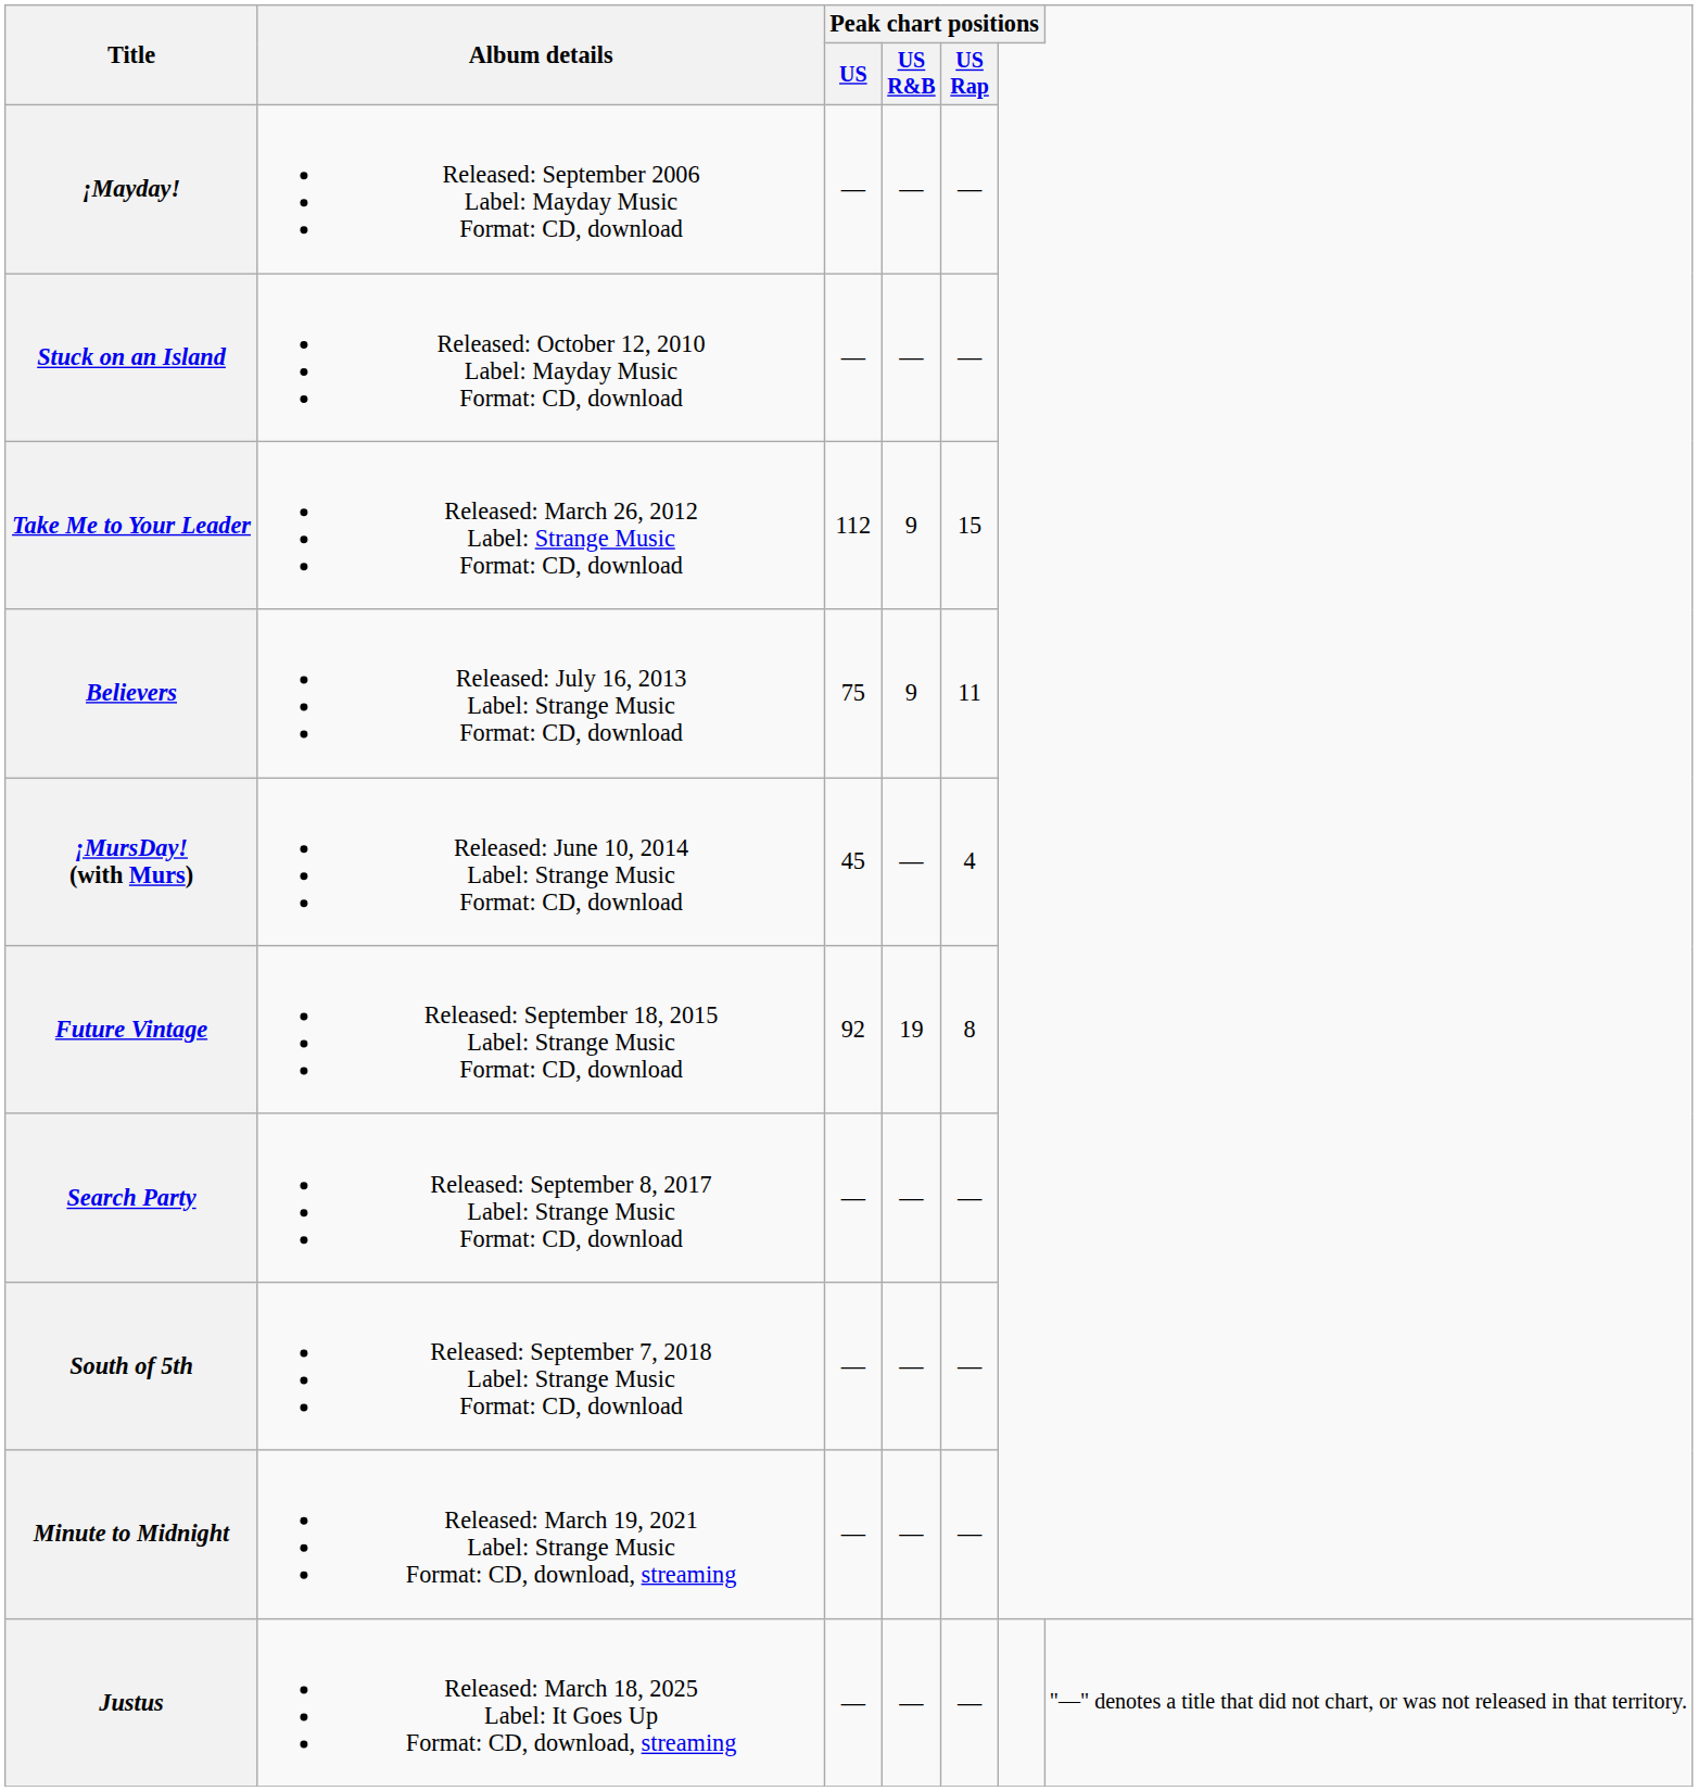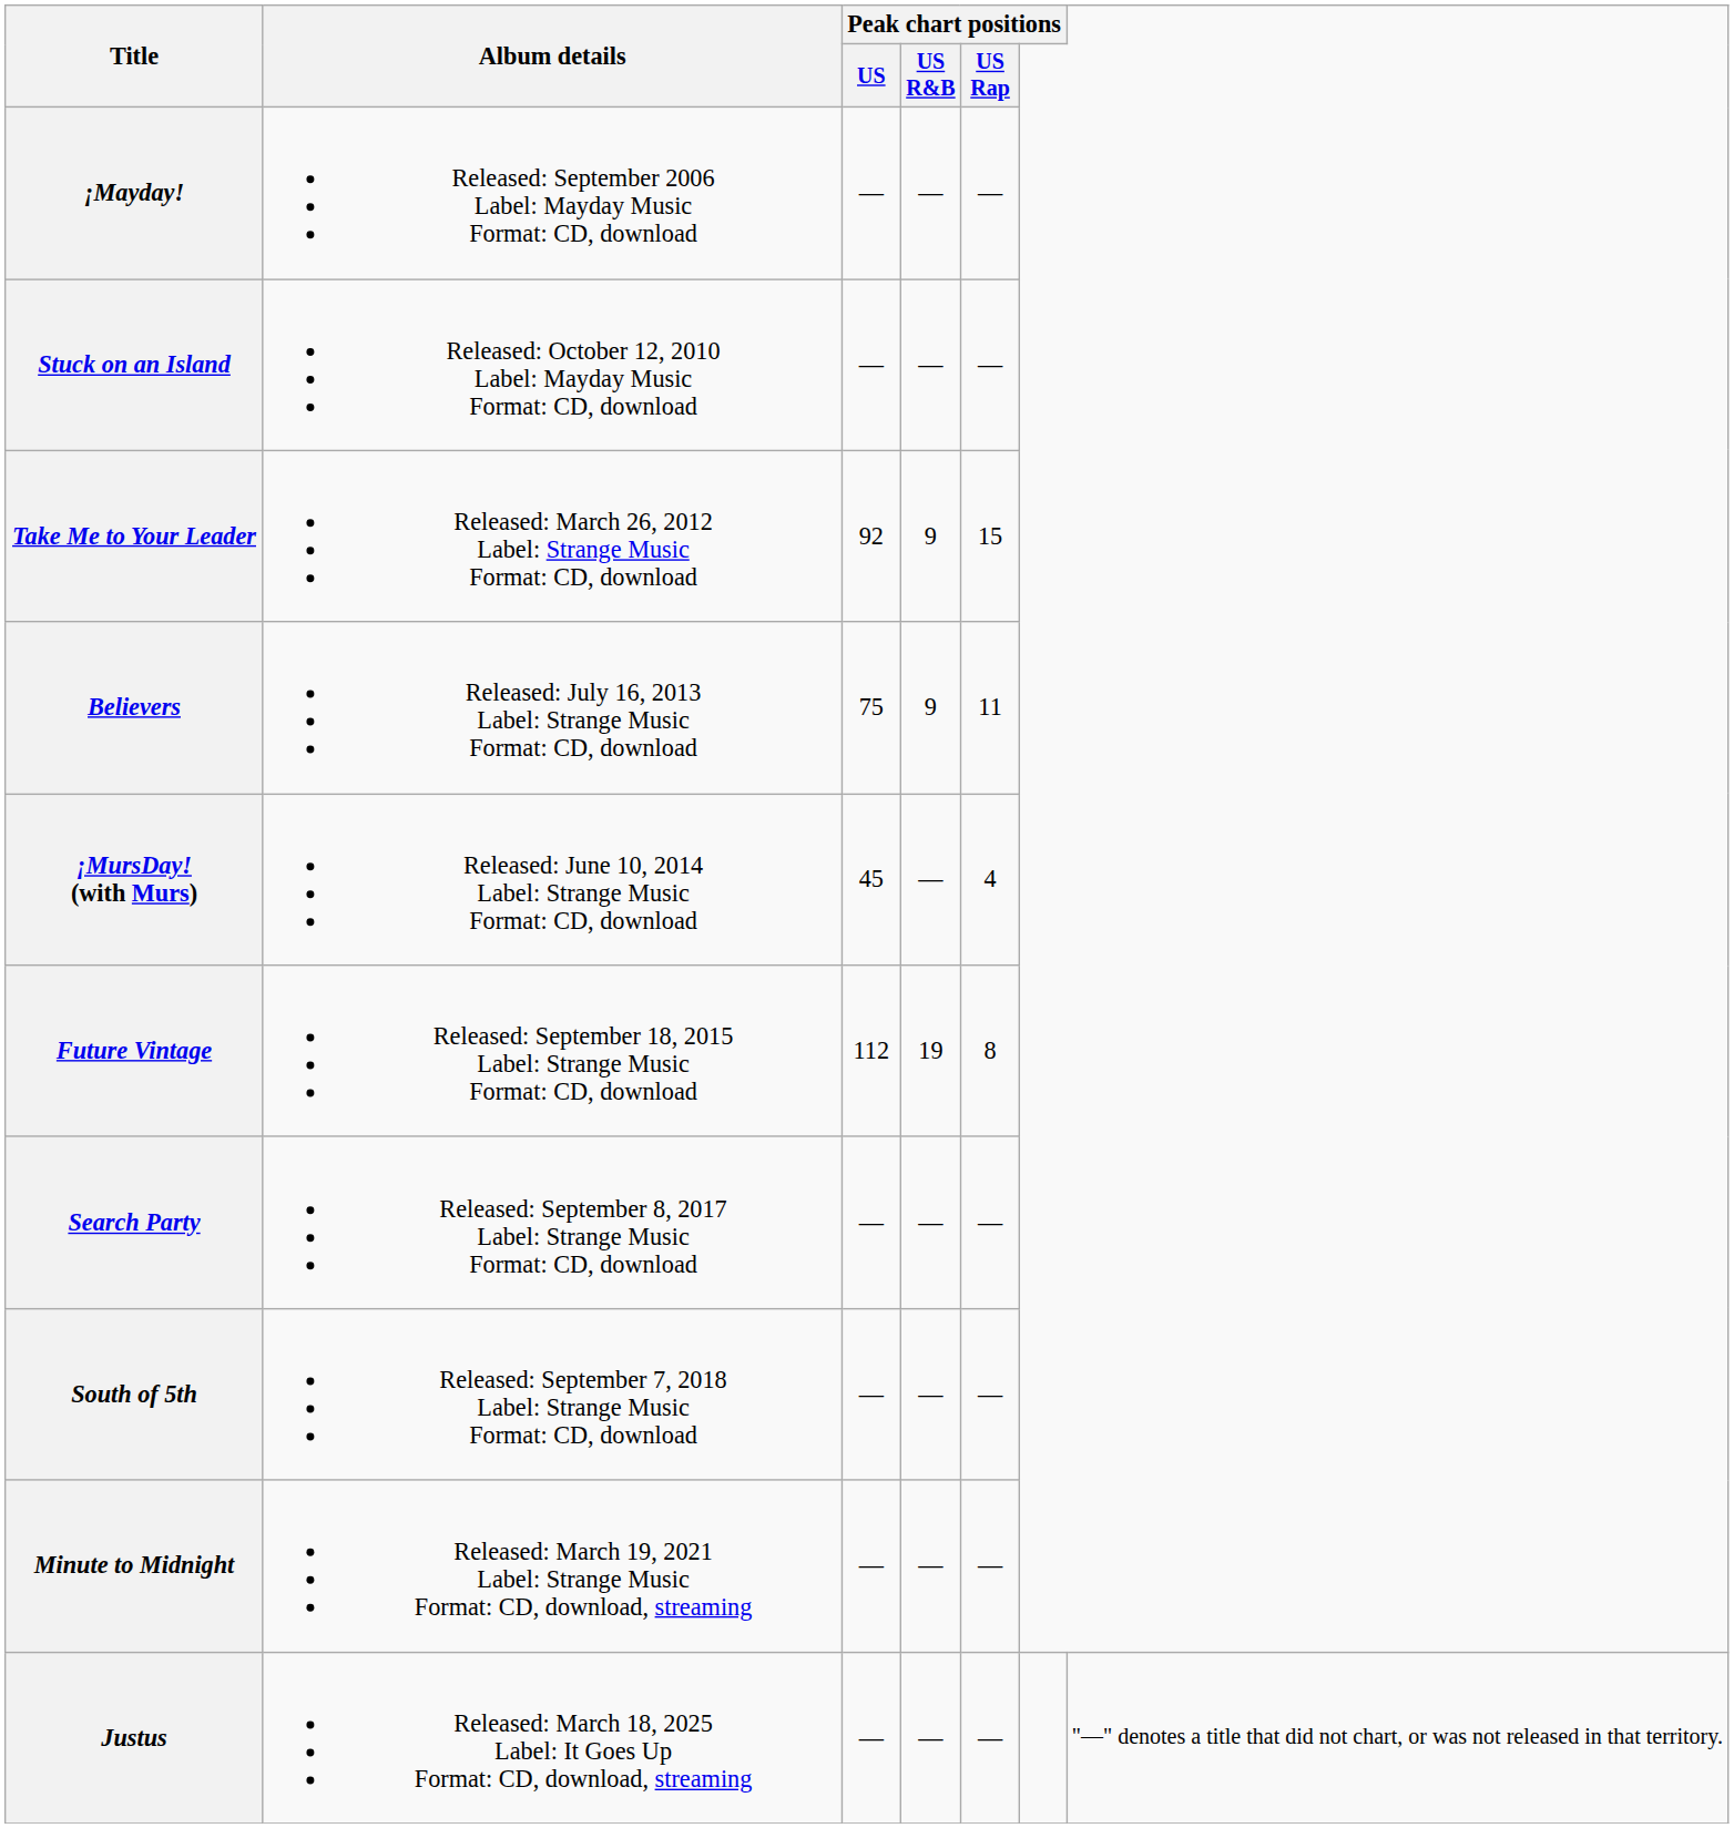Take Me to Your Leader | Peak chart positions / US: 112 -> 92
Future Vintage | Peak chart positions / US: 92 -> 112
